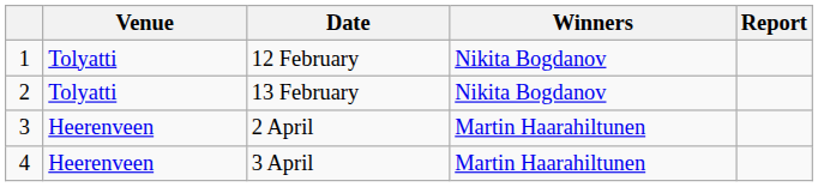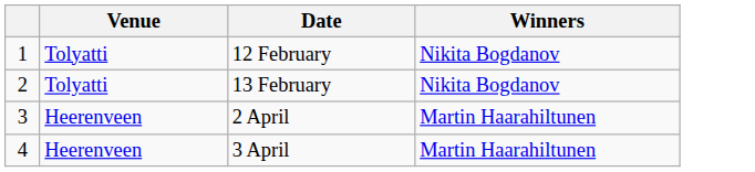- column: Report
